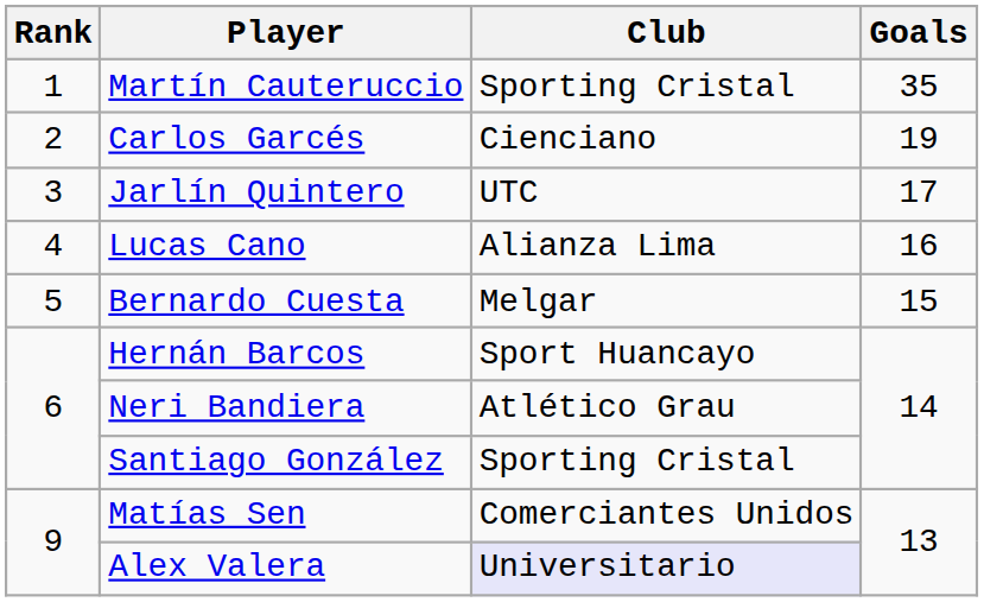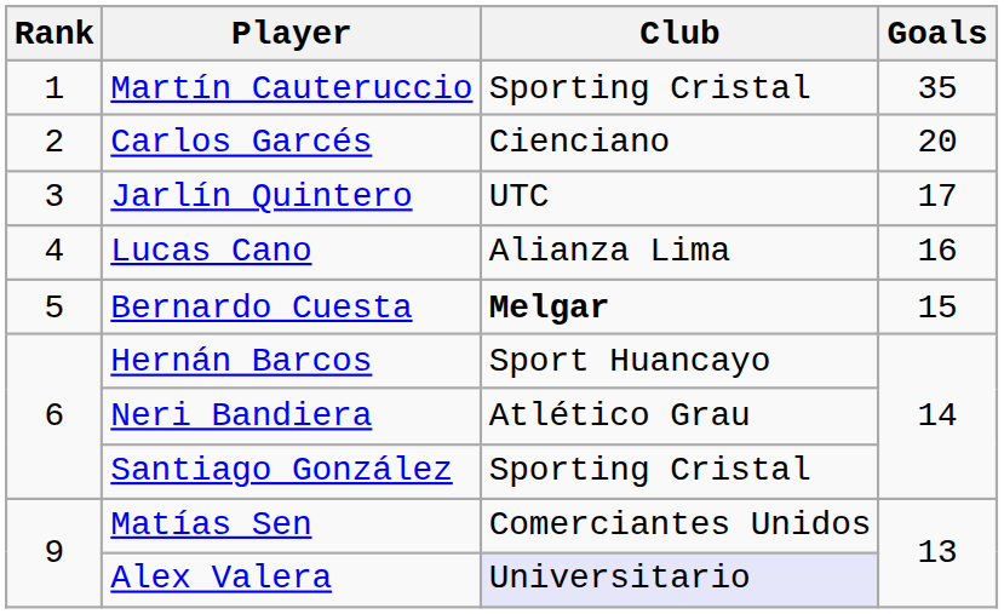Carlos Garcés | Goals: 19 -> 20
Bernardo Cuesta | Club: normal -> bold
